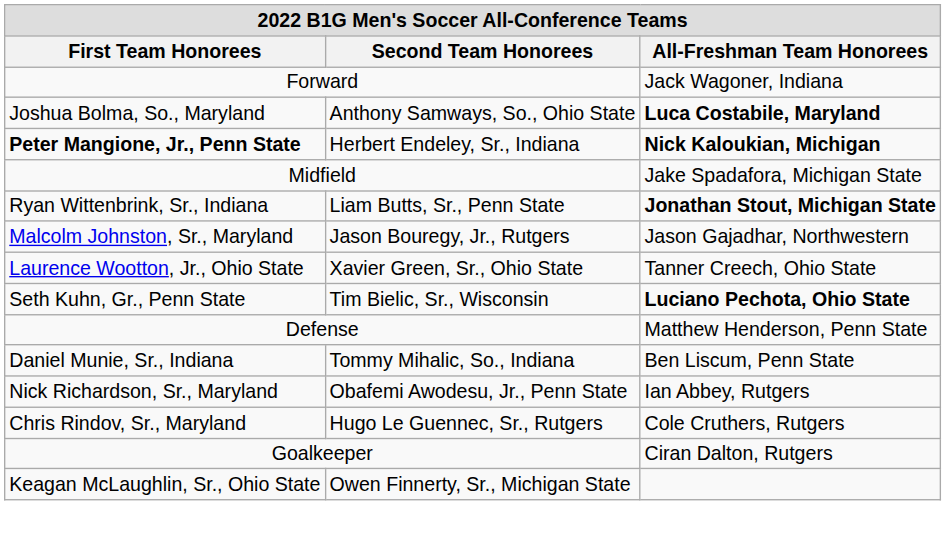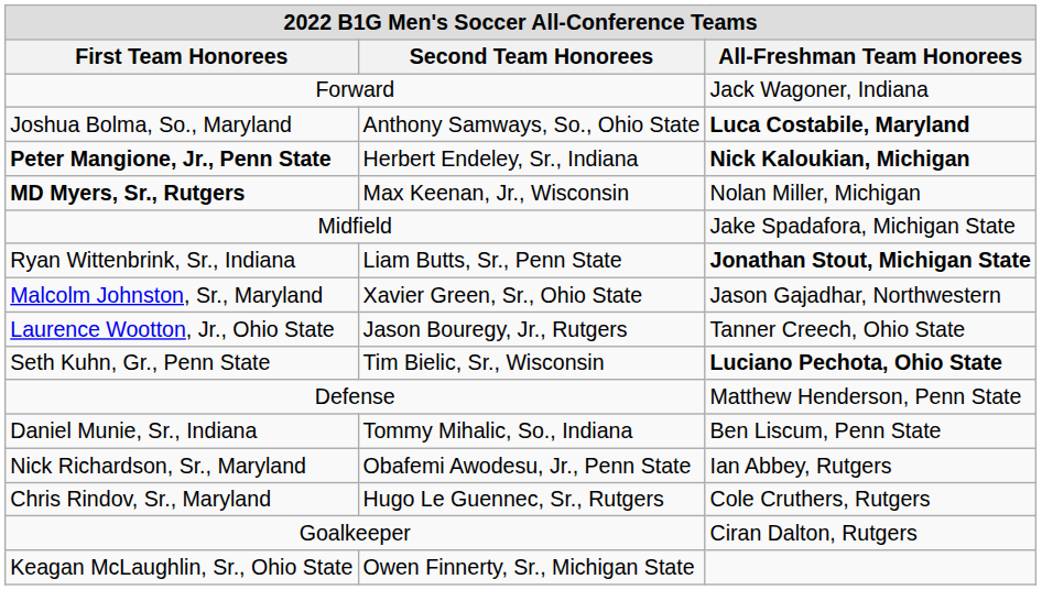+ row: MD Myers, Sr., Rutgers | Max Keenan, Jr., Wisconsin | Nolan Miller, Michigan
Malcolm Johnston, Sr., Maryland | Second Team Honorees: Jason Bouregy, Jr., Rutgers -> Xavier Green, Sr., Ohio State
Laurence Wootton, Jr., Ohio State | Second Team Honorees: Xavier Green, Sr., Ohio State -> Jason Bouregy, Jr., Rutgers
